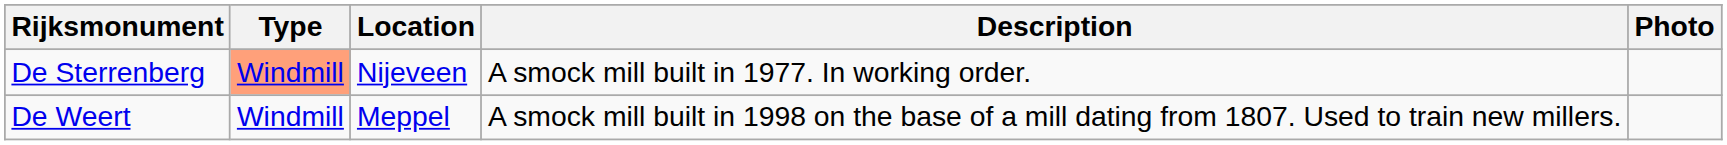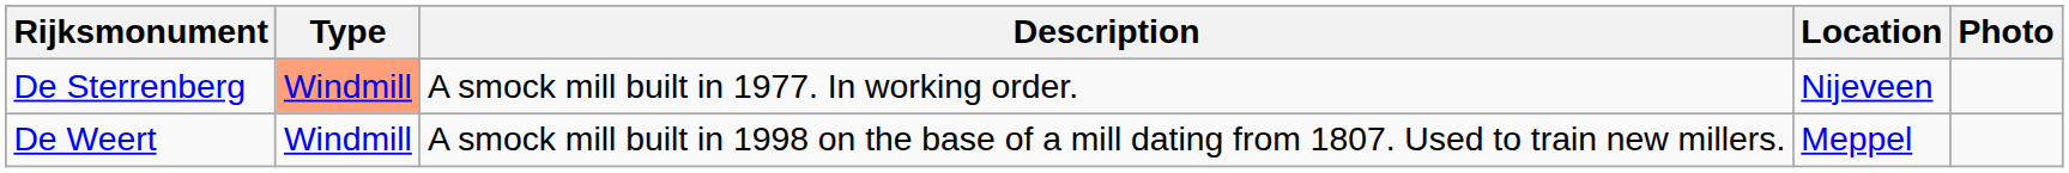columns swapped: Location <-> Description
